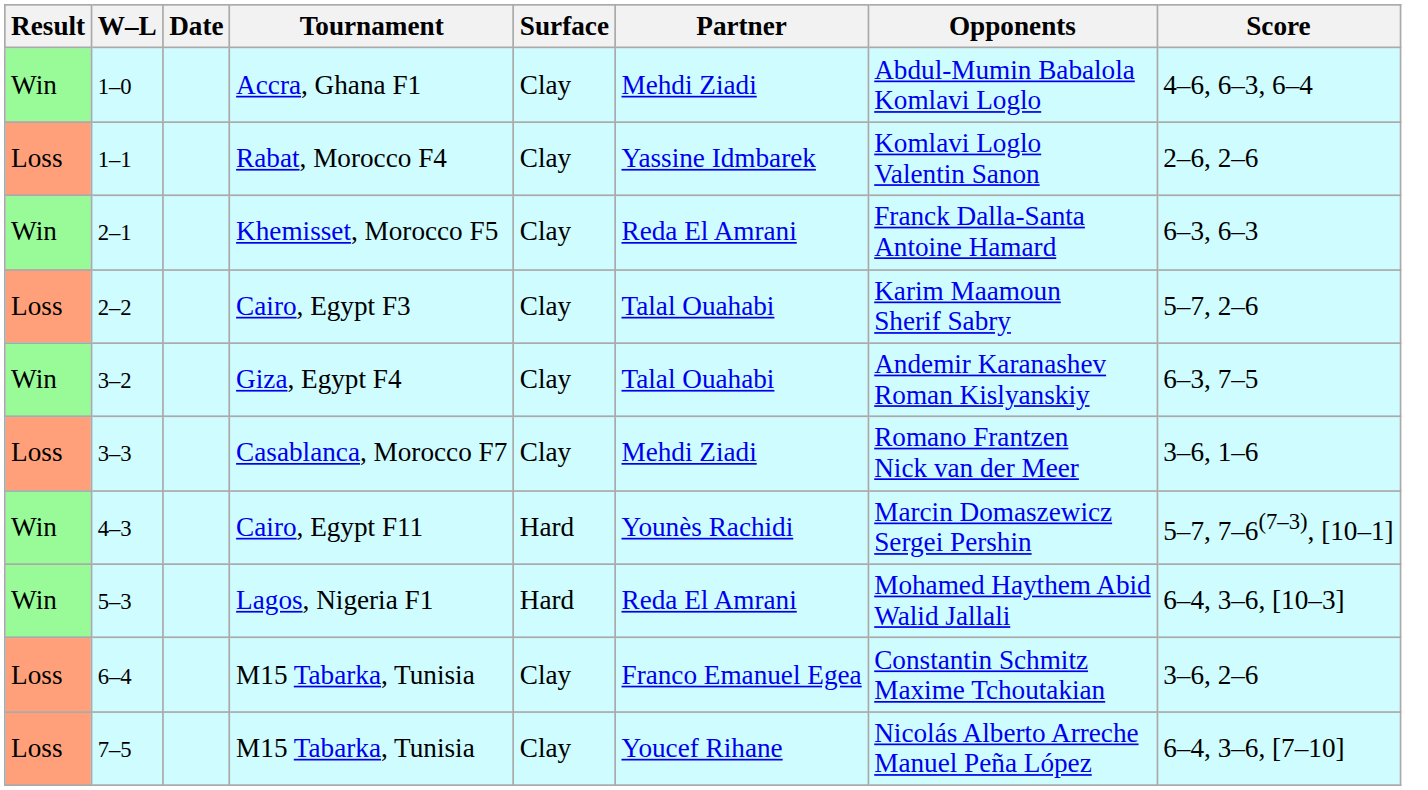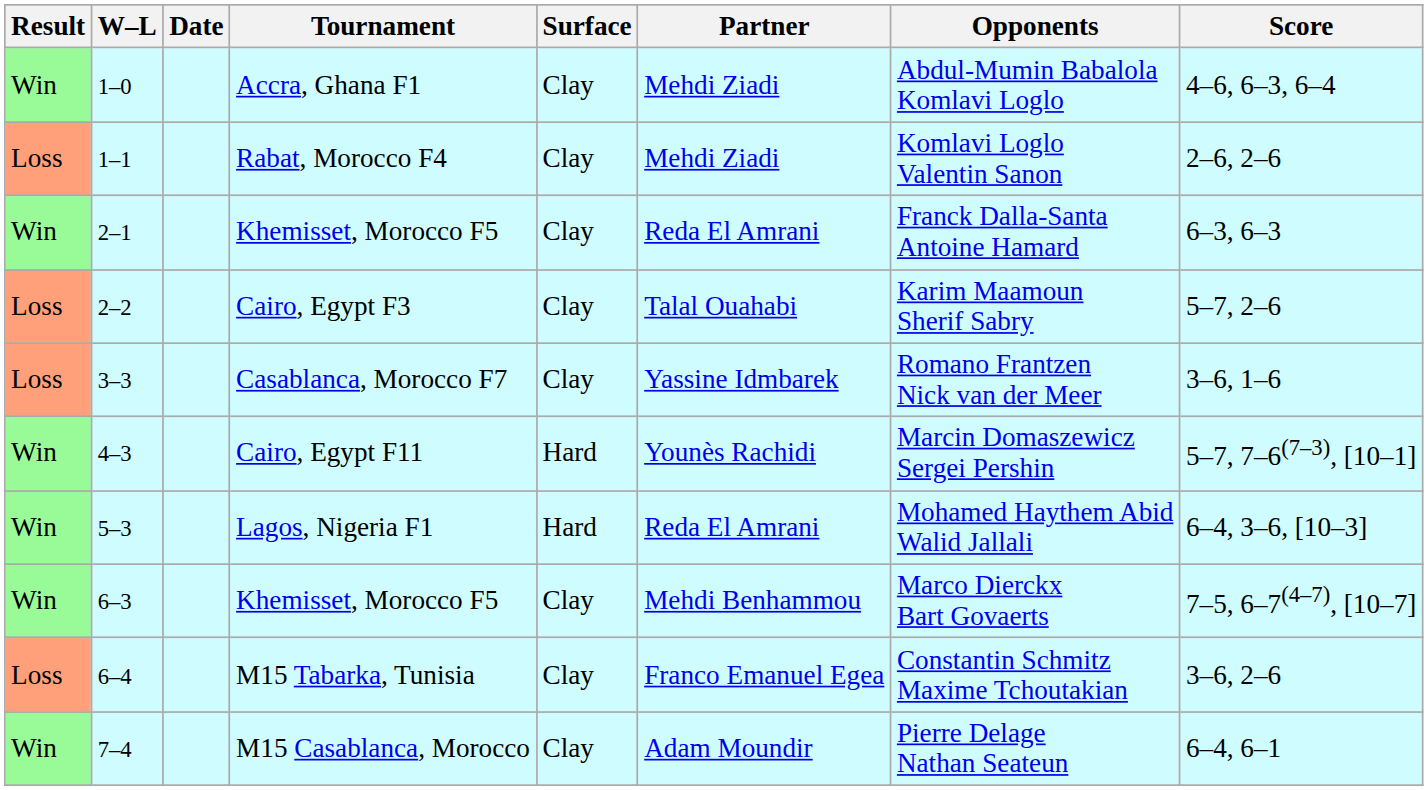1–1 | Partner: Yassine Idmbarek -> Mehdi Ziadi
- row: Win | 3–2 | Giza, Egypt F4 | Clay | Talal Ouahabi | Andemir Karanashev Roman Kislyanskiy | 6–3, 7–5
3–3 | Partner: Mehdi Ziadi -> Yassine Idmbarek
+ row: Win | 6–3 | Khemisset, Morocco F5 | Clay | Mehdi Benhammou | Marco Dierckx Bart Govaerts | 7–5, 6–7(4–7), [10–7]
+ row: Win | 7–4 | M15 Casablanca, Morocco | Clay | Adam Moundir | Pierre Delage Nathan Seateun | 6–4, 6–1
- row: Loss | 7–5 | M15 Tabarka, Tunisia | Clay | Youcef Rihane | Nicolás Alberto Arreche Manuel Peña López | 6–4, 3–6, [7–10]
